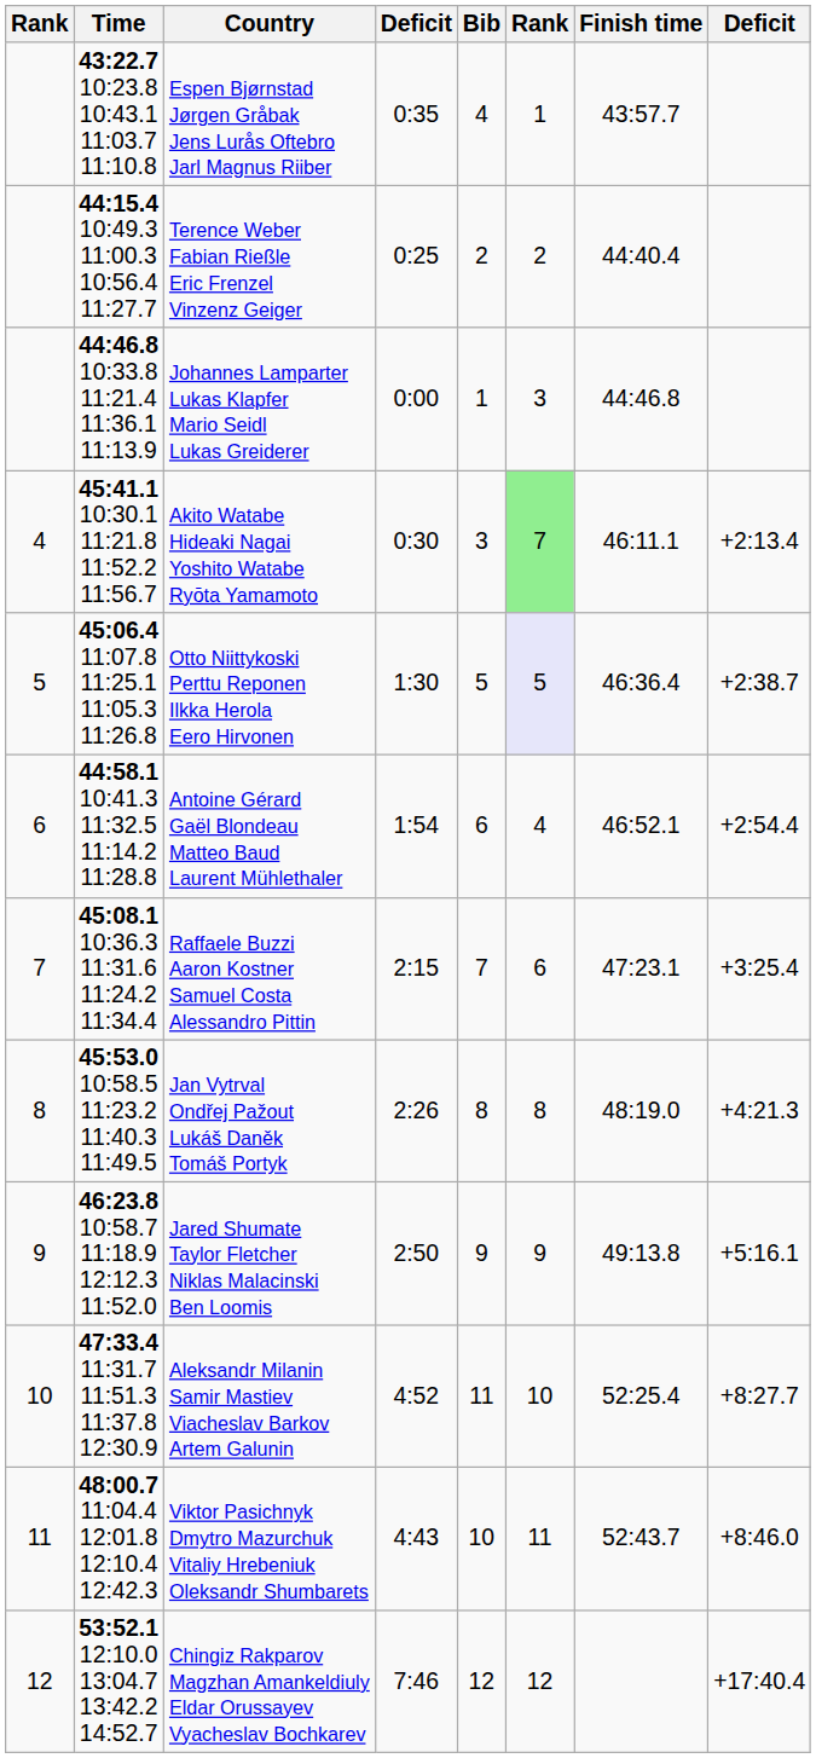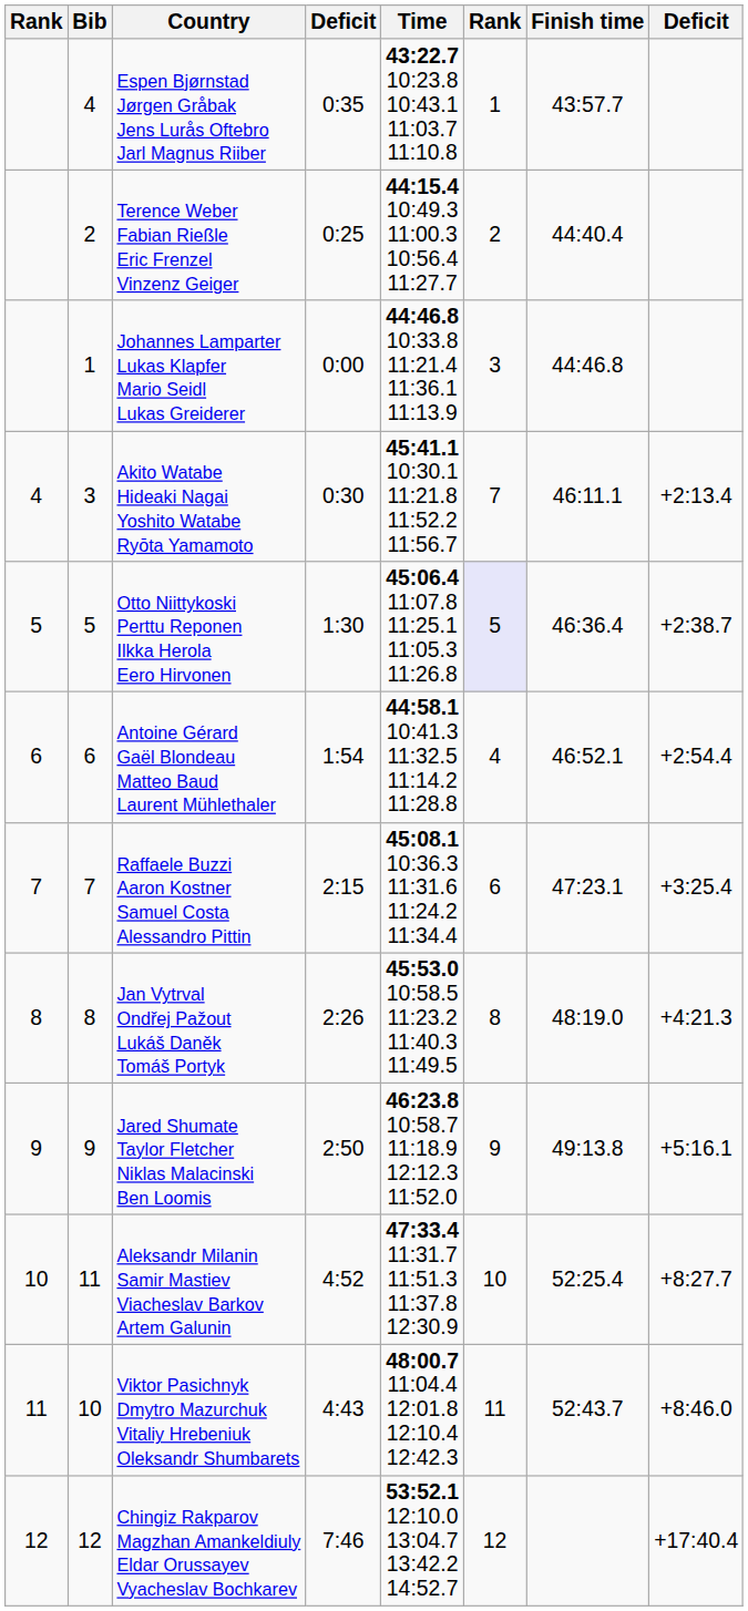columns swapped: Bib <-> Time
Akito Watabe Hideaki Nagai Yoshito Watabe Ryōta Yamamoto | column 6: lightgreen background -> no background
